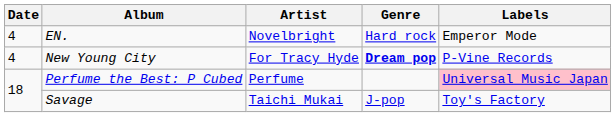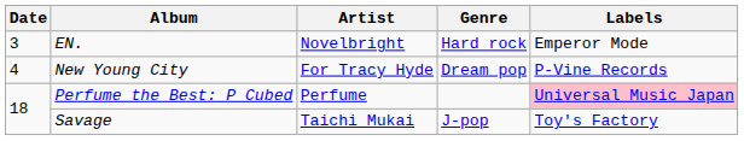EN. | Date: 4 -> 3
New Young City | Genre: bold -> normal
